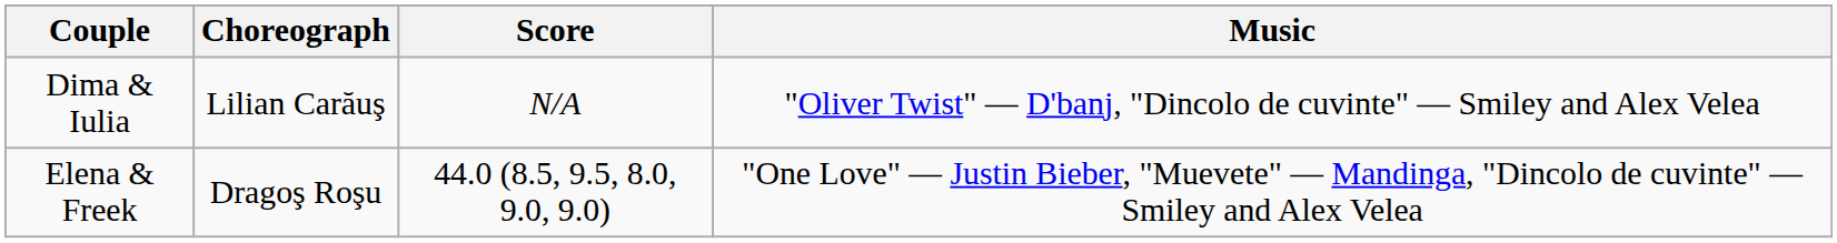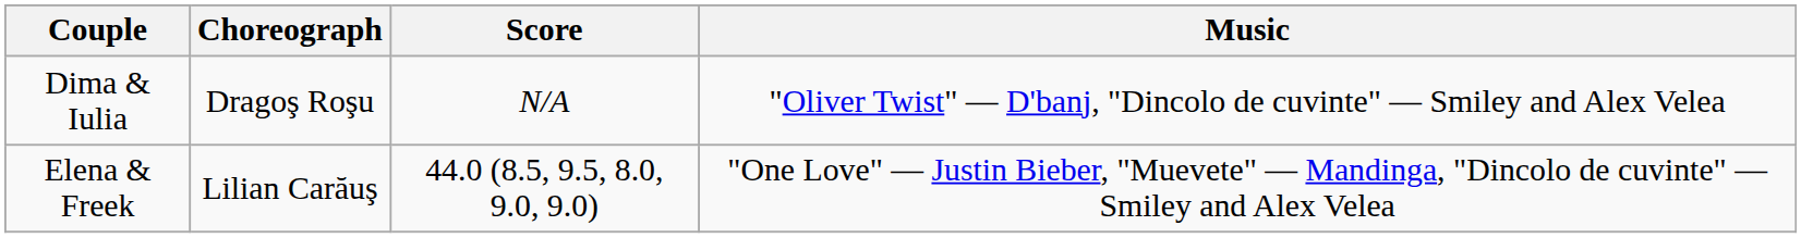Dima & Iulia | Choreograph: Lilian Carăuş -> Dragoş Roşu
Elena & Freek | Choreograph: Dragoş Roşu -> Lilian Carăuş
